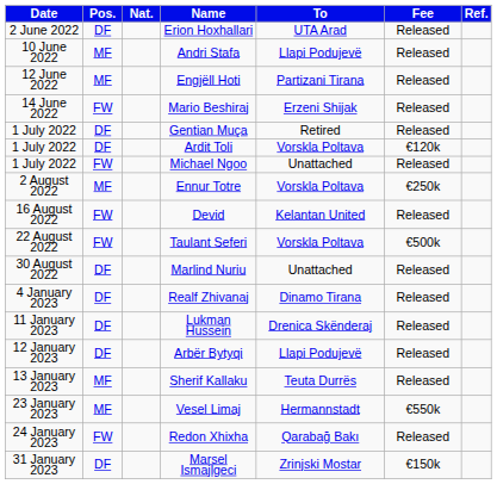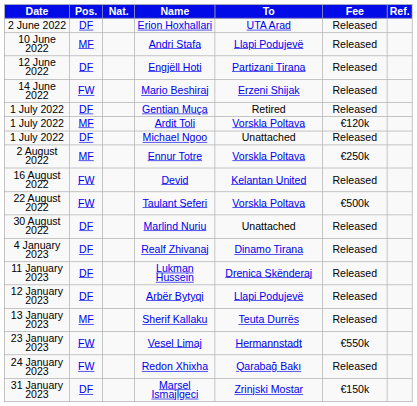Engjëll Hoti | Pos.: MF -> DF
Ardit Toli | Pos.: DF -> MF
Michael Ngoo | Pos.: FW -> DF
Vesel Limaj | Pos.: MF -> FW
